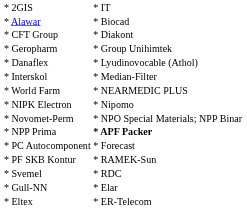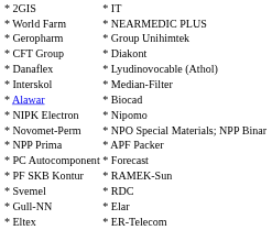rows swapped: * Alawar <-> * World Farm
rows swapped: * Geropharm <-> * CFT Group
* NPP Prima | column 2: bold -> normal
